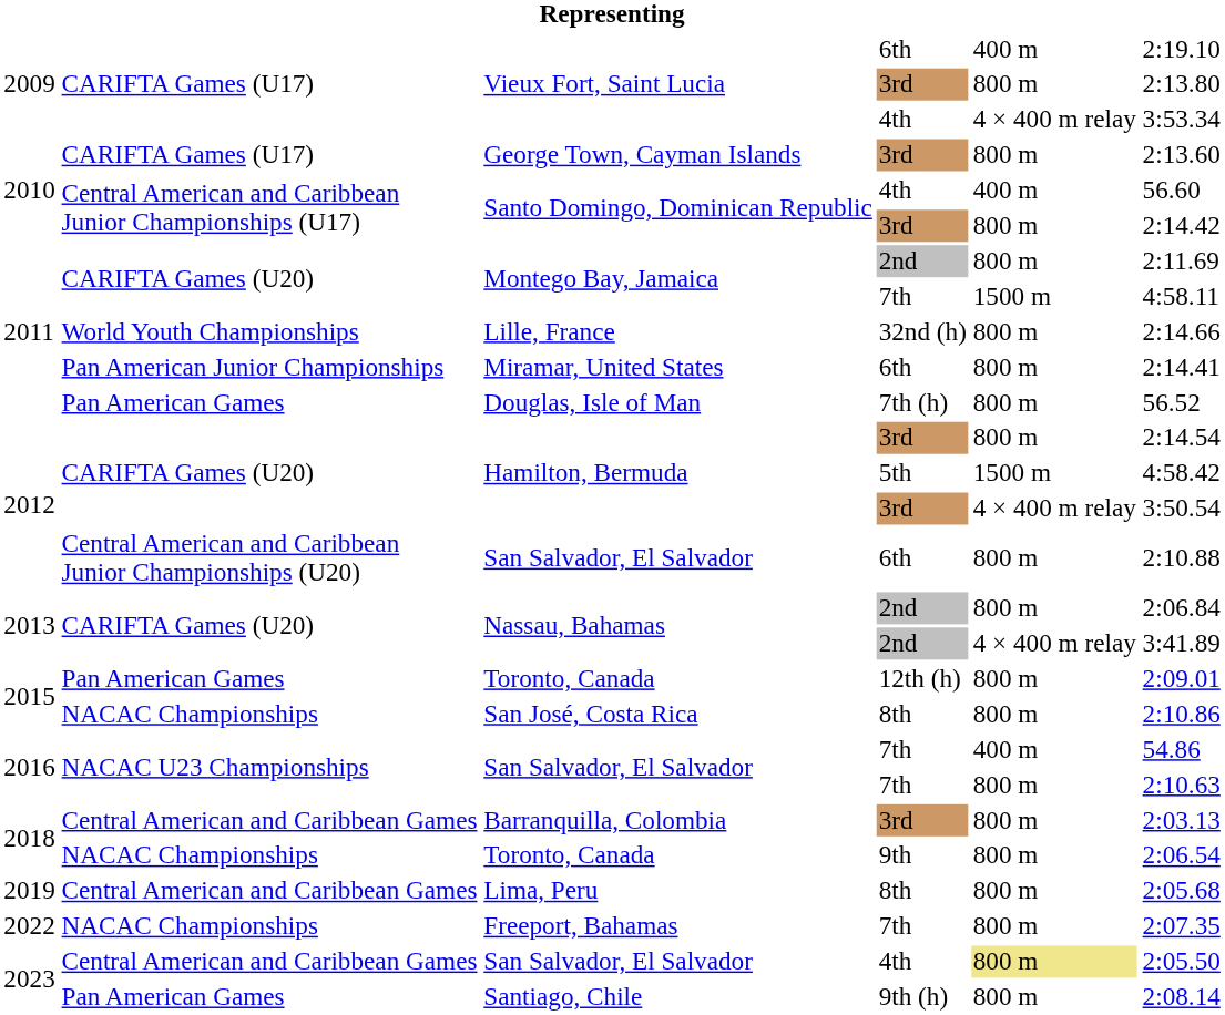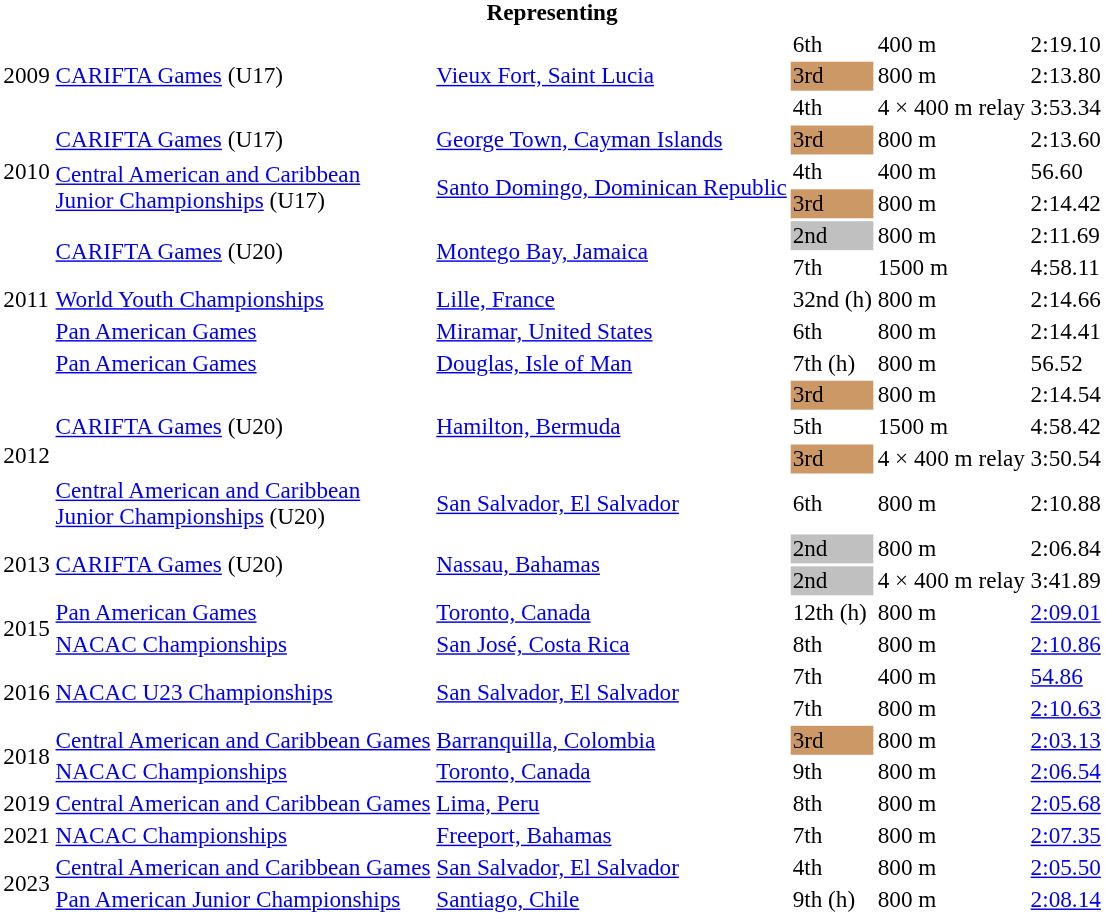Miramar, United States | column 2: Pan American Junior Championships -> Pan American Games
Freeport, Bahamas | column 1: 2022 -> 2021
San Salvador, El Salvador / 4th | column 5: khaki background -> no background
Santiago, Chile | column 2: Pan American Games -> Pan American Junior Championships
